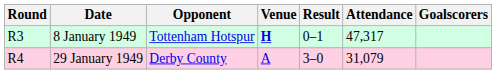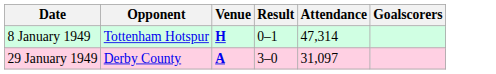- column: Round | R3 | R4
8 January 1949 | Attendance: 47,317 -> 47,314
29 January 1949 | Venue: normal -> bold
29 January 1949 | Attendance: 31,079 -> 31,097
